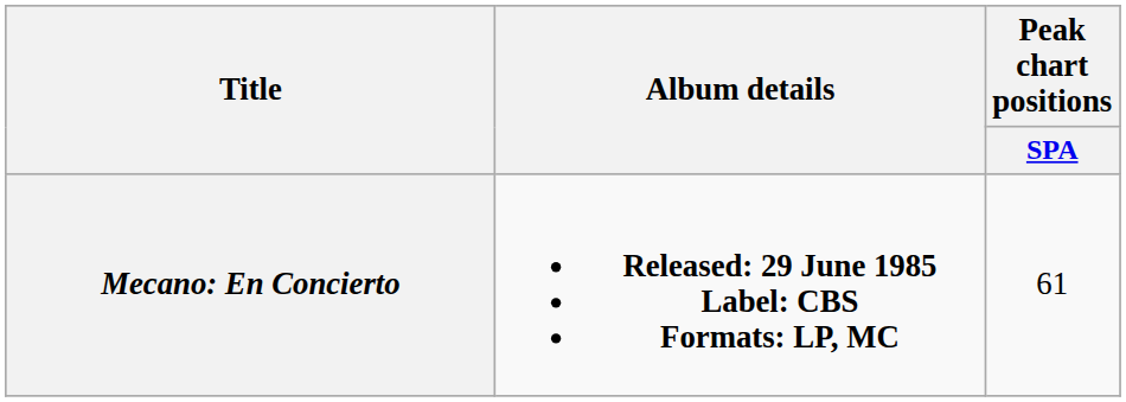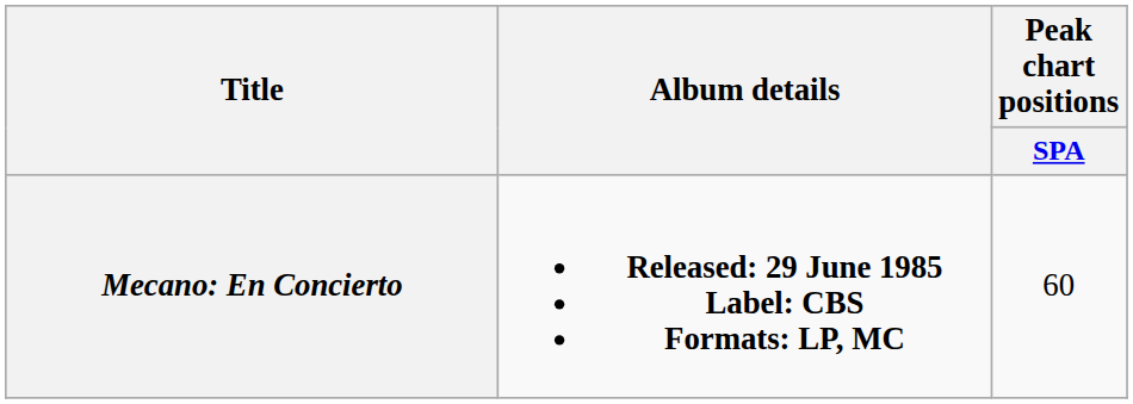Mecano: En Concierto | Peak chart positions / SPA: 61 -> 60
